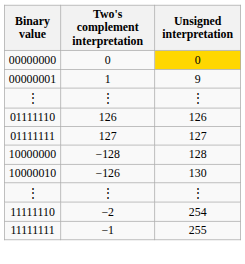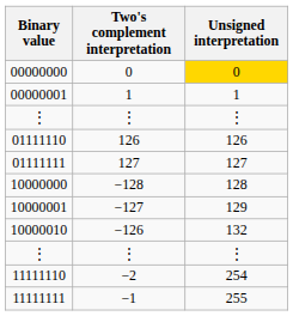00000001 | Unsigned interpretation: 9 -> 1
+ row: 10000001 | −127 | 129
10000010 | Unsigned interpretation: 130 -> 132
